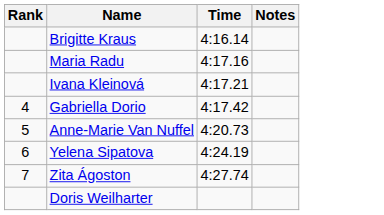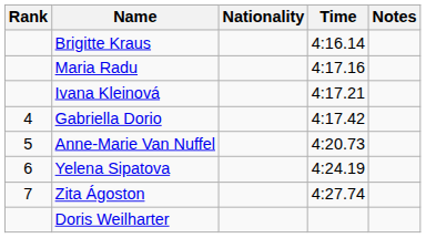+ column: Nationality
